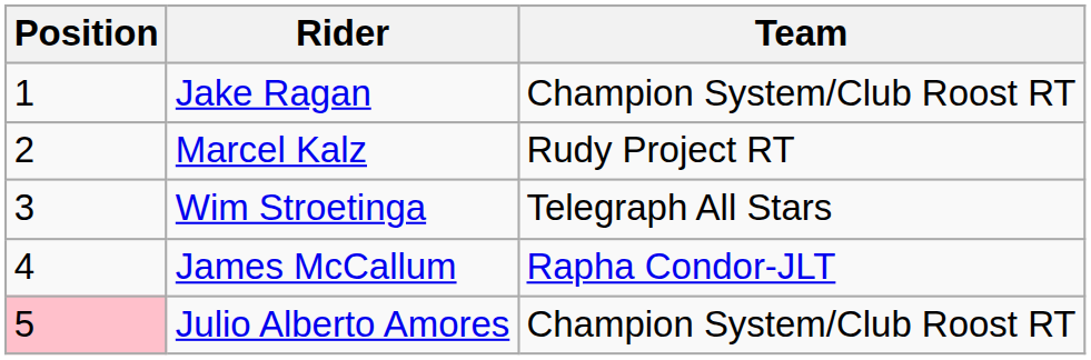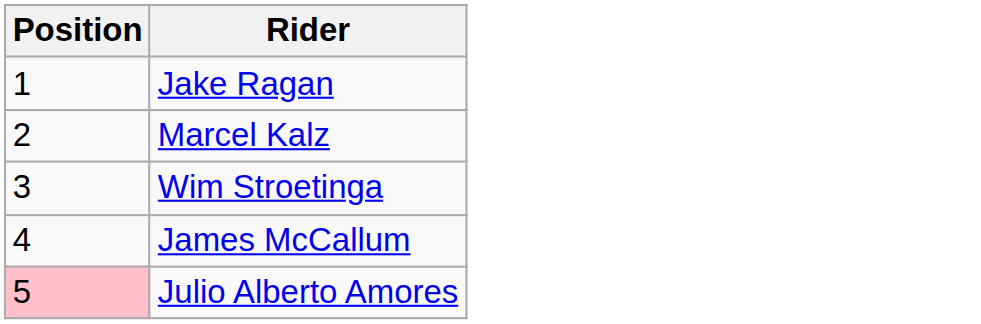- column: Team | Champion System/Club Roost RT | Rudy Project RT | Telegraph All Stars | Rapha Condor-JLT | Champion System/Club Roost RT
